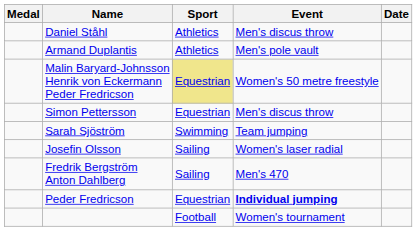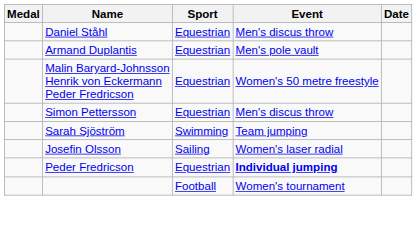Daniel Ståhl | Sport: Athletics -> Equestrian
Armand Duplantis | Sport: Athletics -> Equestrian
Malin Baryard-Johnsson Henrik von Eckermann Peder Fredricson | Sport: khaki background -> no background
- row: Fredrik Bergström Anton Dahlberg | Sailing | Men's 470
